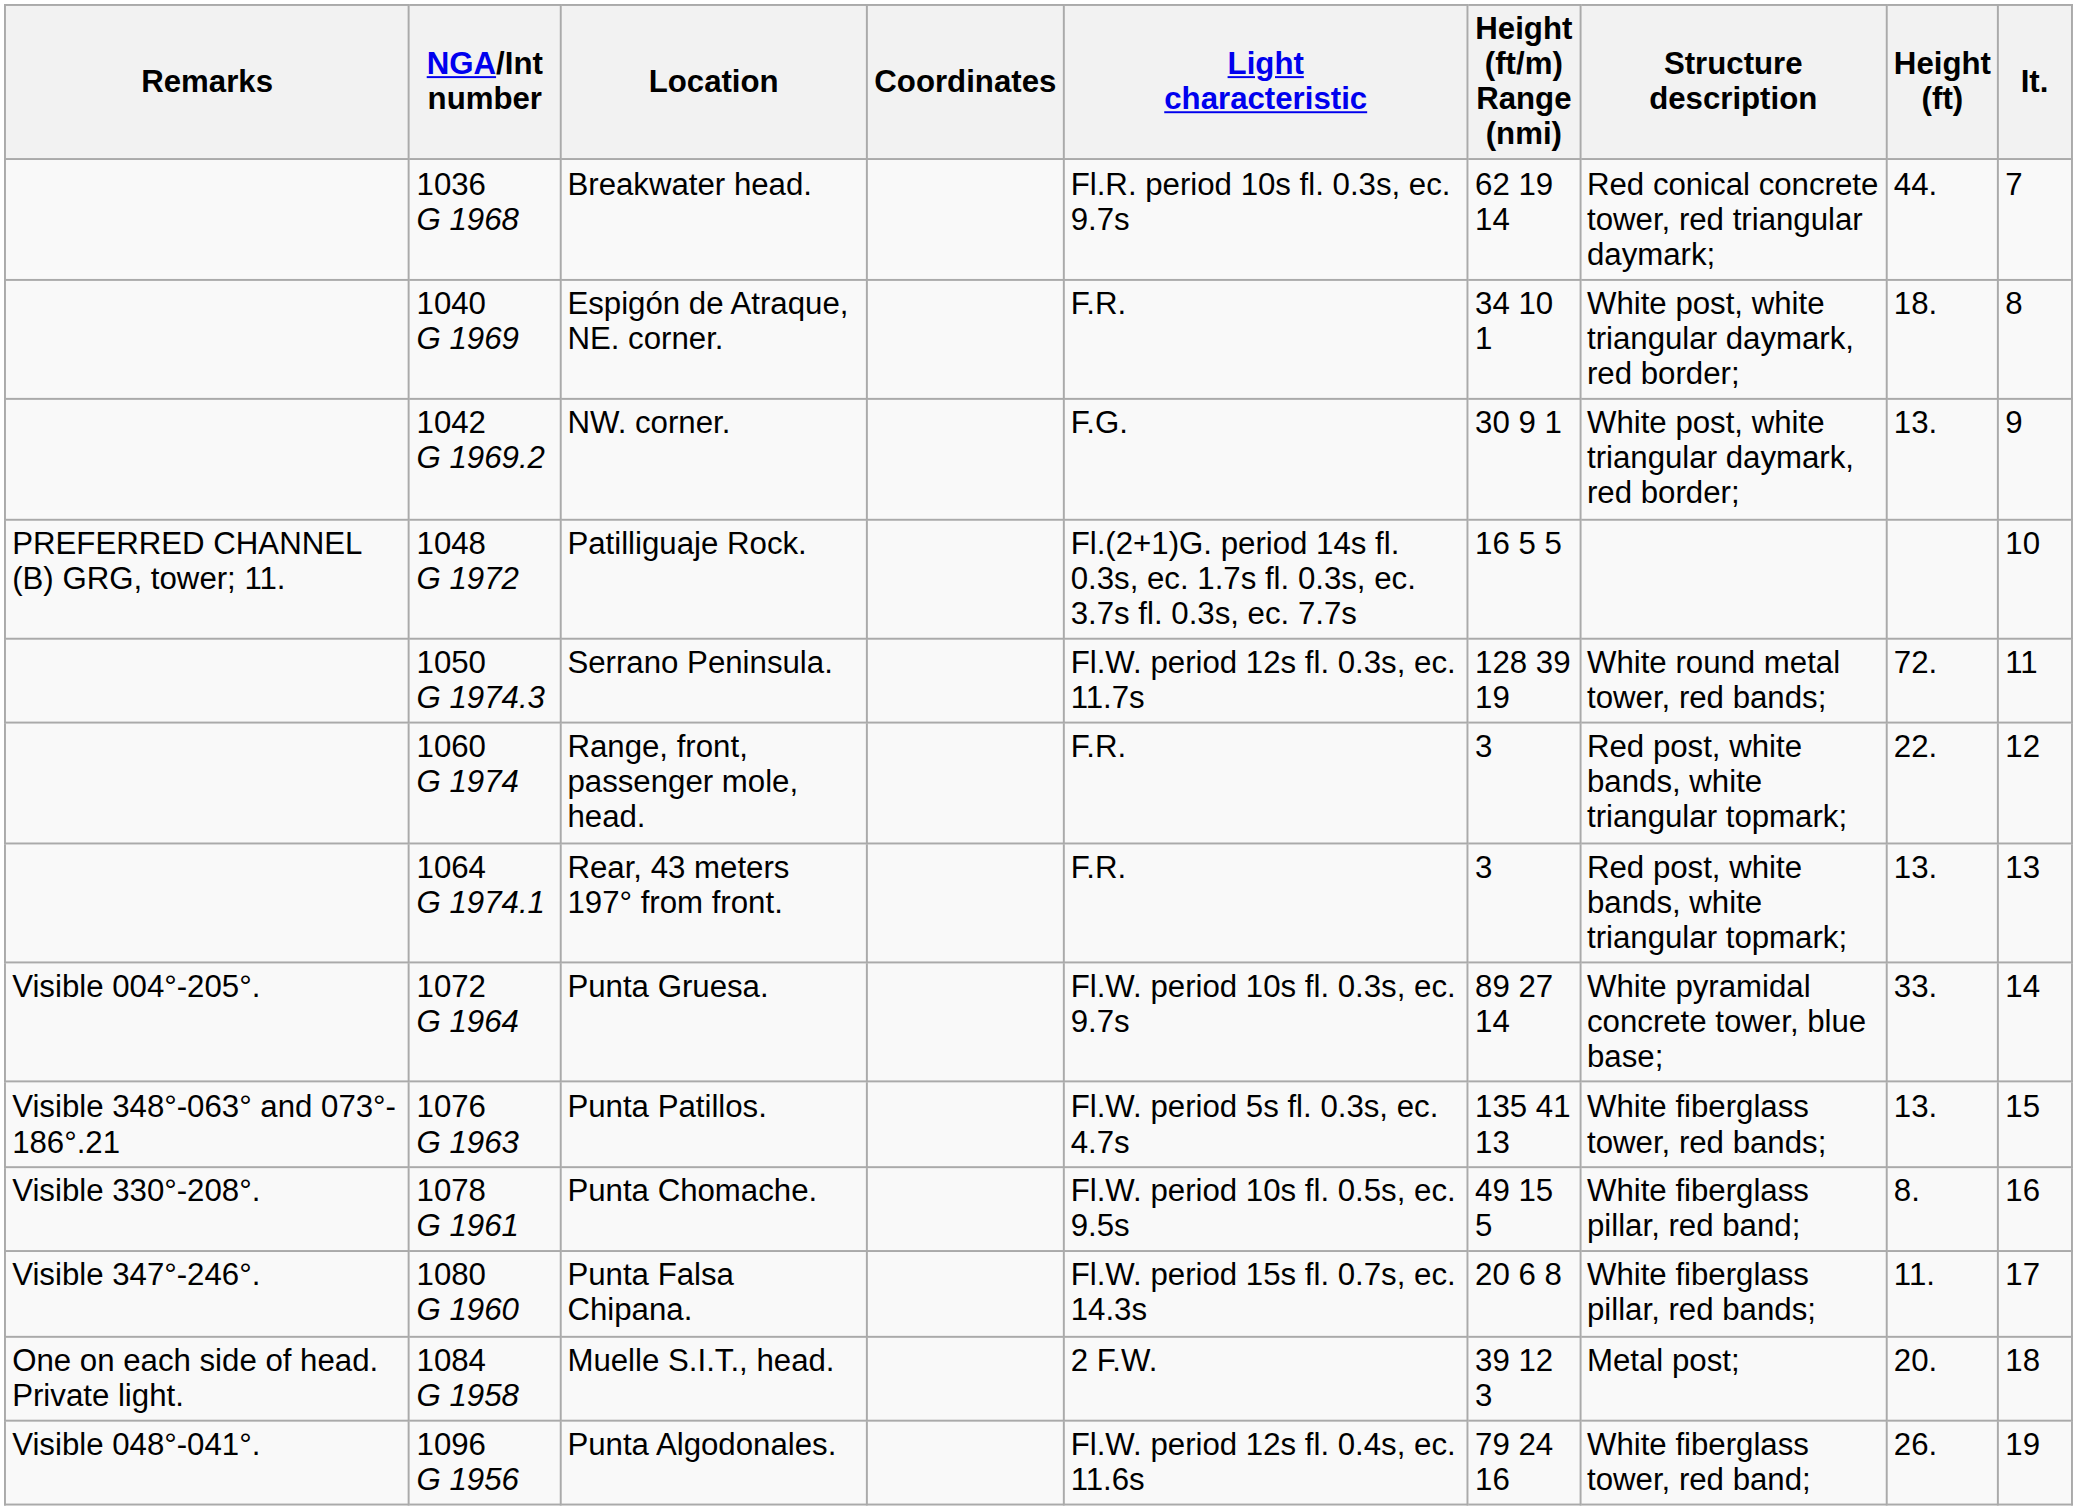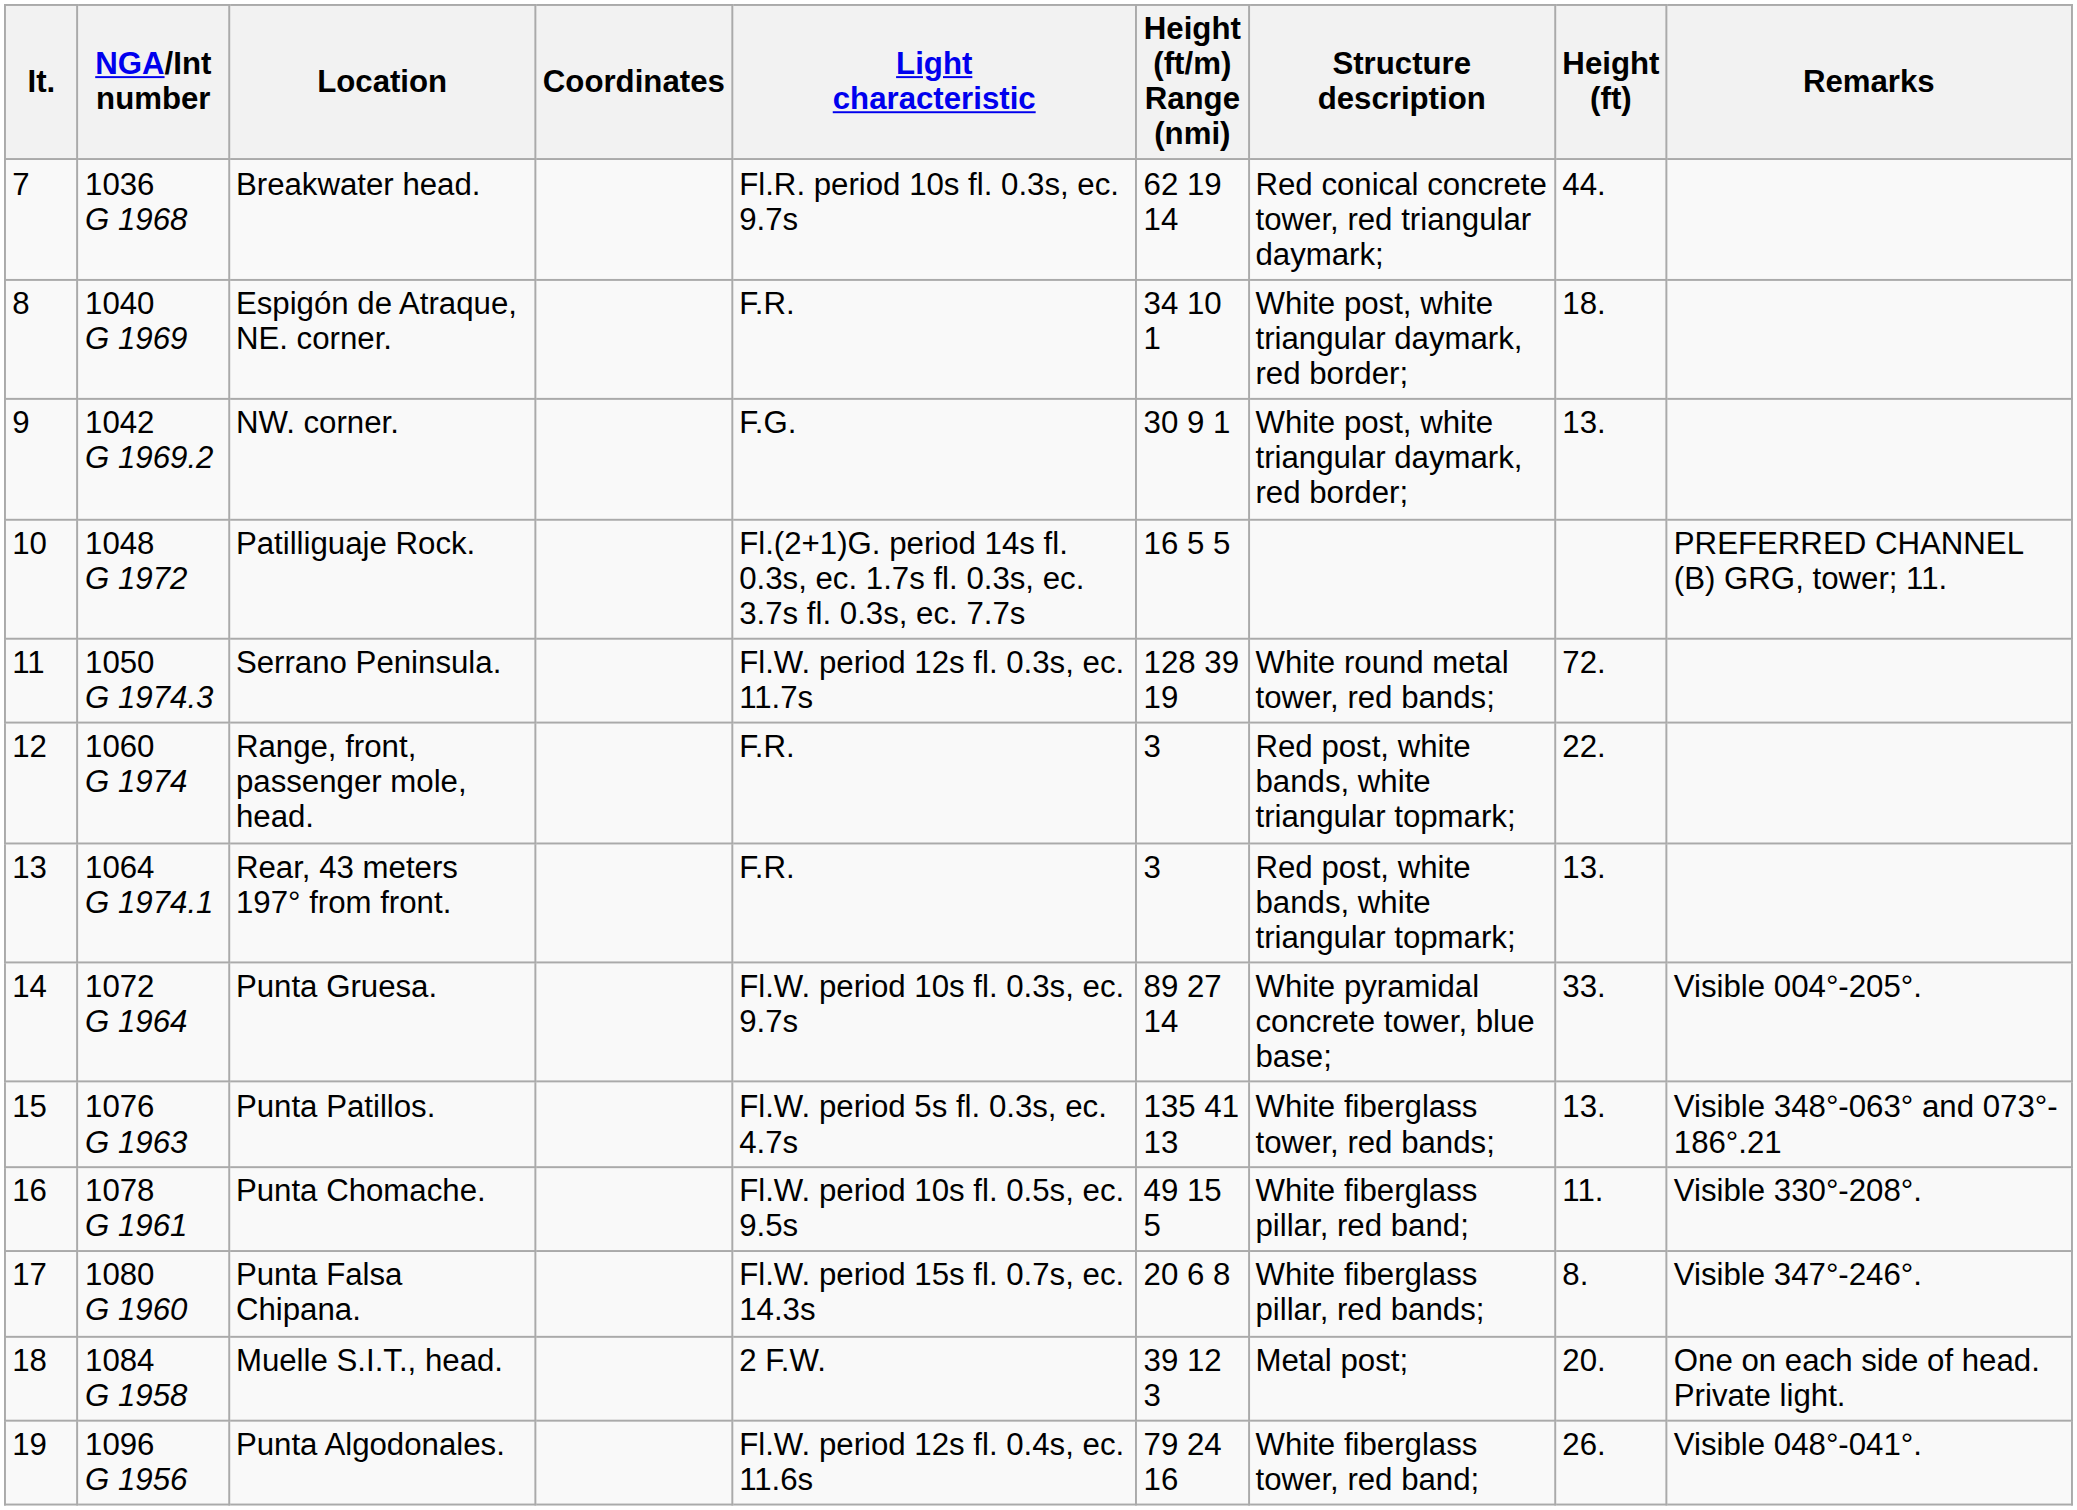columns swapped: It. <-> Remarks
Punta Chomache. | Height (ft): 8. -> 11.
Punta Falsa Chipana. | Height (ft): 11. -> 8.
